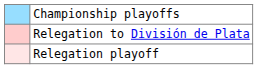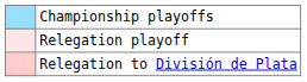rows swapped: Relegation playoff <-> Relegation to División de Plata
